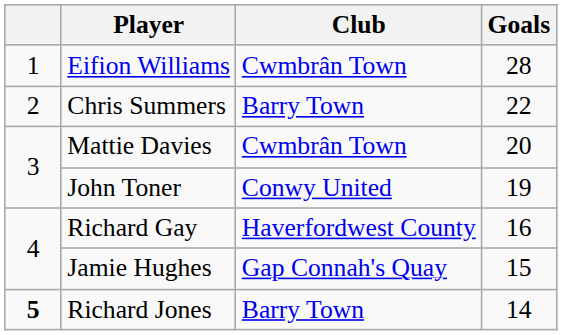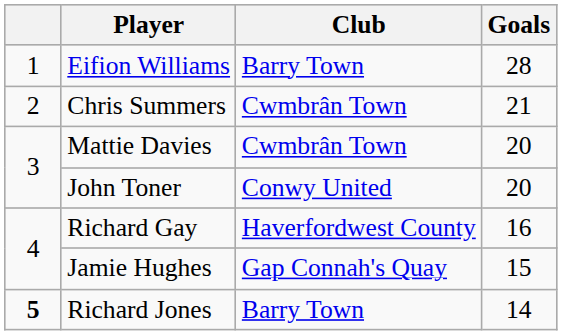Eifion Williams | Club: Cwmbrân Town -> Barry Town
Chris Summers | Club: Barry Town -> Cwmbrân Town
Chris Summers | Goals: 22 -> 21
John Toner | Goals: 19 -> 20
